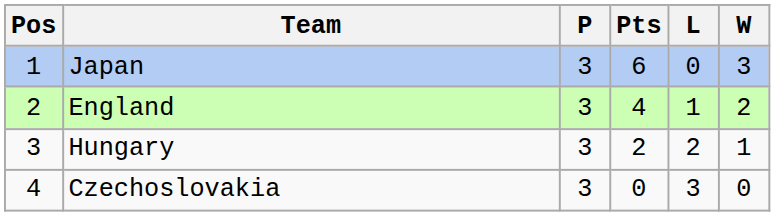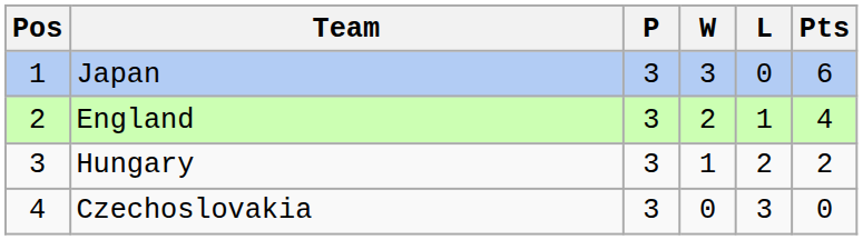columns swapped: W <-> Pts
